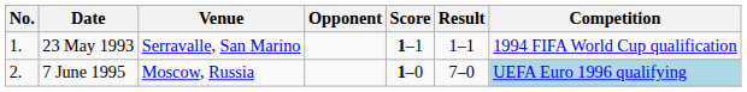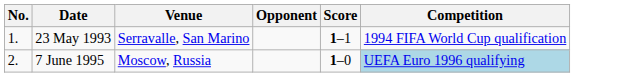- column: Result | 1–1 | 7–0
